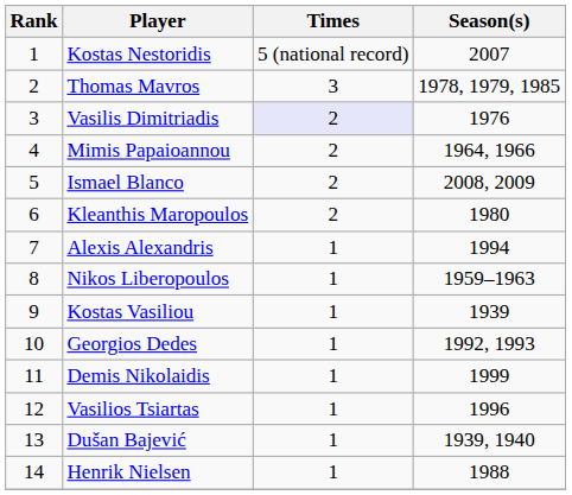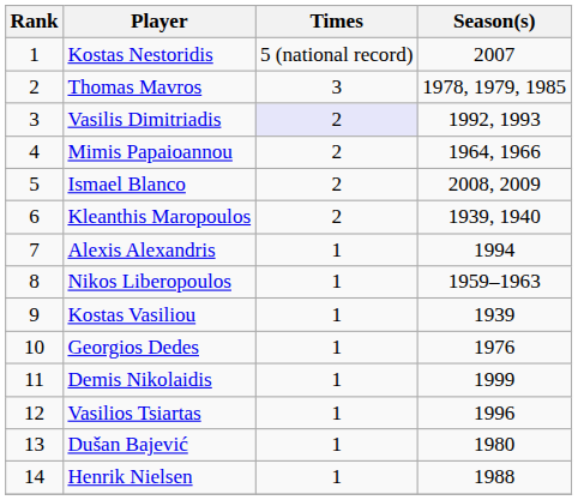Vasilis Dimitriadis | Season(s): 1976 -> 1992, 1993
Kleanthis Maropoulos | Season(s): 1980 -> 1939, 1940
Georgios Dedes | Season(s): 1992, 1993 -> 1976
Dušan Bajević | Season(s): 1939, 1940 -> 1980
